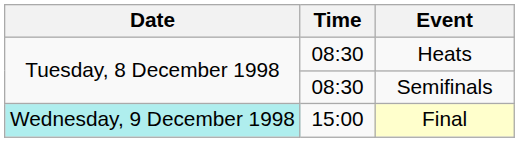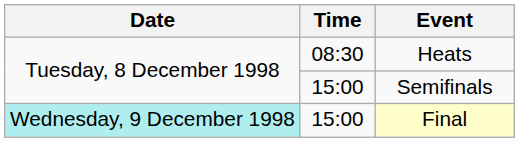Semifinals | Time: 08:30 -> 15:00
